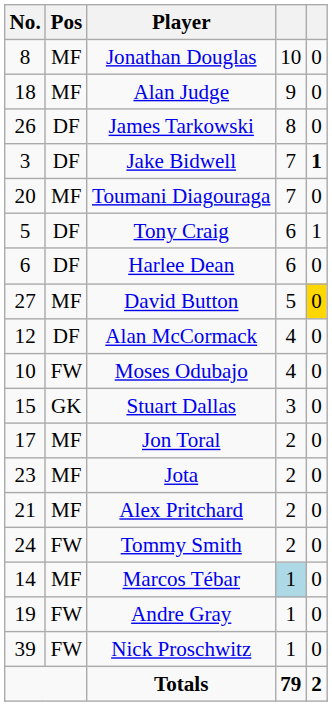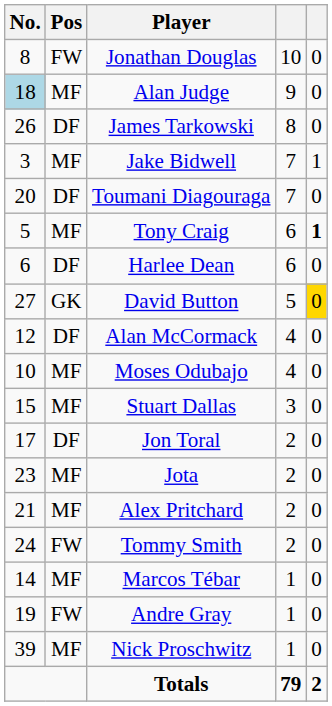Jonathan Douglas | Pos: MF -> FW
Alan Judge | No.: no background -> lightblue background
Jake Bidwell | Pos: DF -> MF
Jake Bidwell | column 5: bold -> normal
Toumani Diagouraga | Pos: MF -> DF
Tony Craig | Pos: DF -> MF
Tony Craig | column 5: normal -> bold
David Button | Pos: MF -> GK
Moses Odubajo | Pos: FW -> MF
Stuart Dallas | Pos: GK -> MF
Jon Toral | Pos: MF -> DF
Marcos Tébar | column 4: lightblue background -> no background
Nick Proschwitz | Pos: FW -> MF
